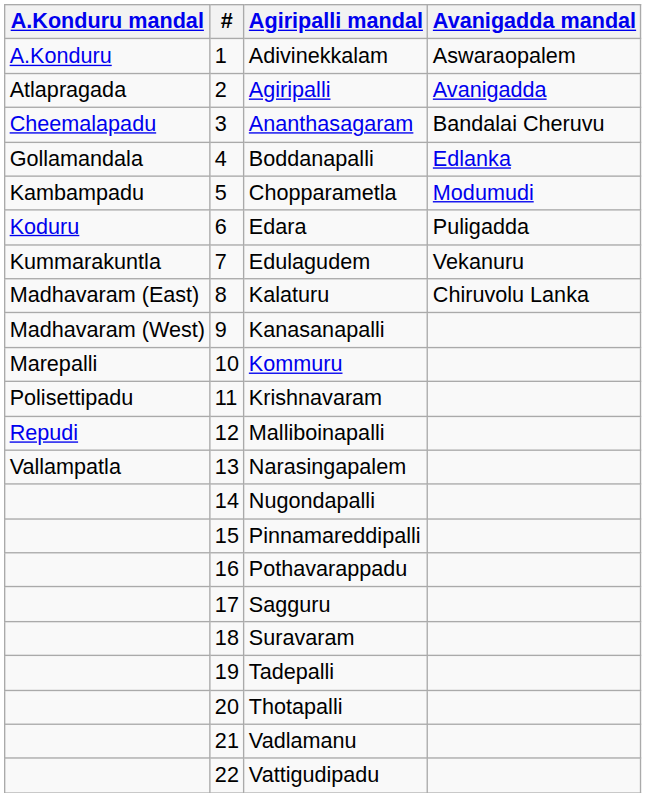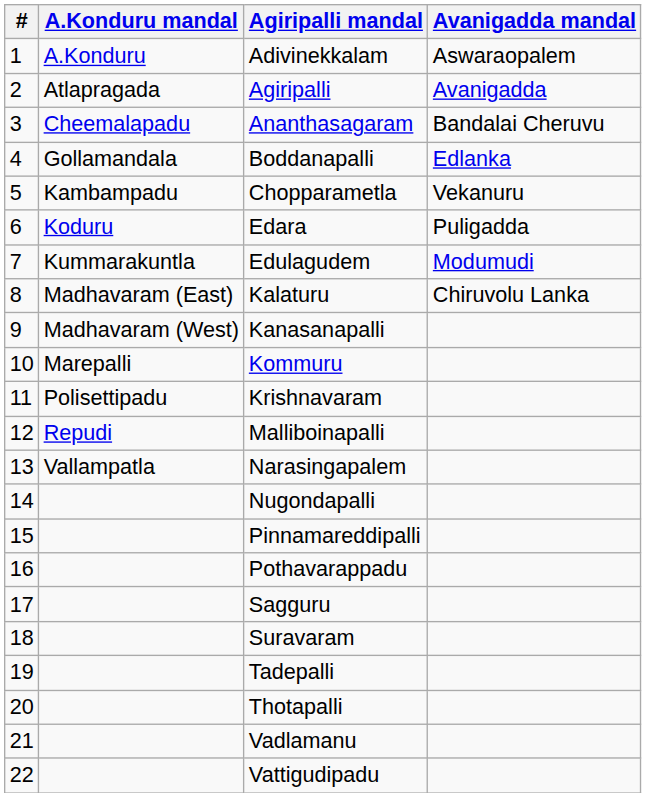columns swapped: # <-> A.Konduru mandal
Chopparametla | Avanigadda mandal: Modumudi -> Vekanuru
Edulagudem | Avanigadda mandal: Vekanuru -> Modumudi
